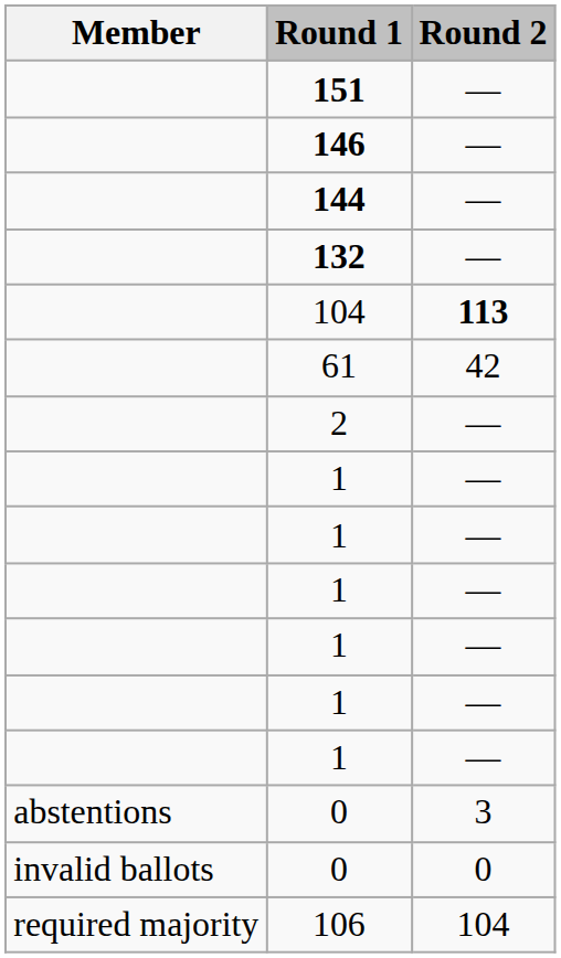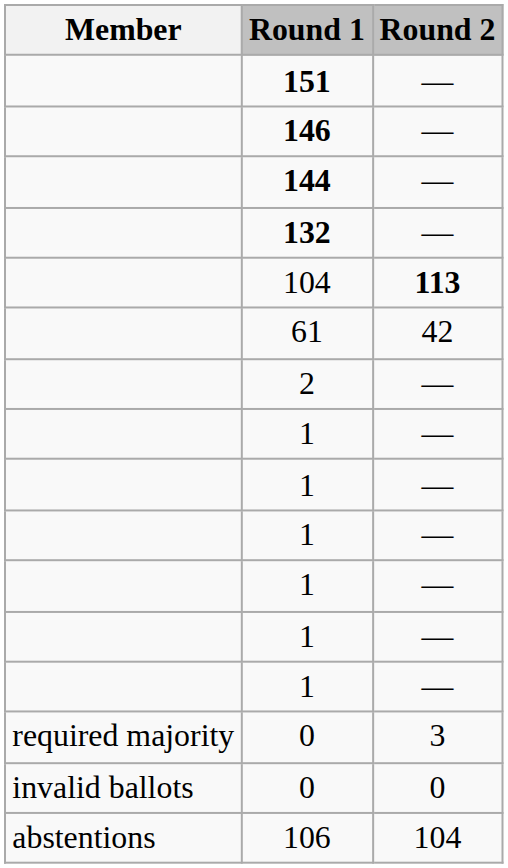0 / 3 | Member: abstentions -> required majority
106 | Member: required majority -> abstentions
